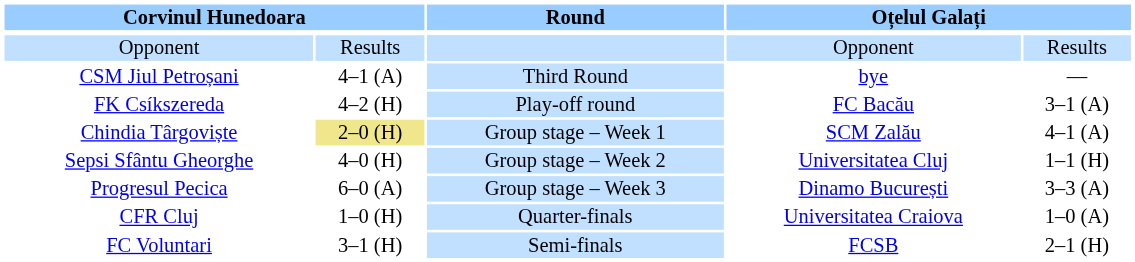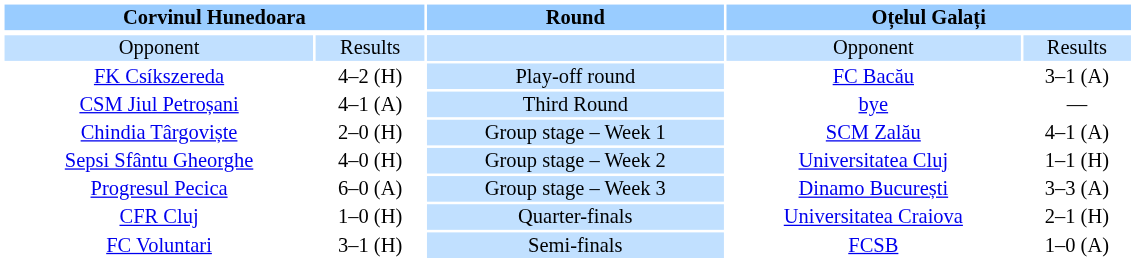rows swapped: CSM Jiul Petroșani <-> FK Csíkszereda
Chindia Târgoviște | column 2: khaki background -> no background
CFR Cluj | column 5: 1–0 (A) -> 2–1 (H)
FC Voluntari | column 5: 2–1 (H) -> 1–0 (A)
